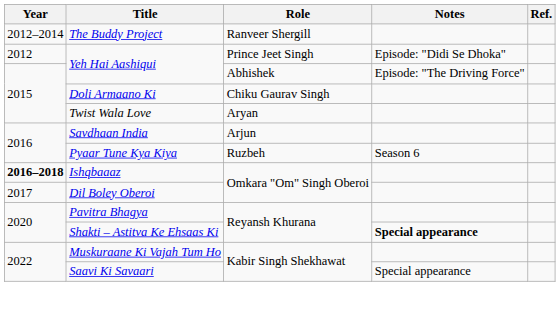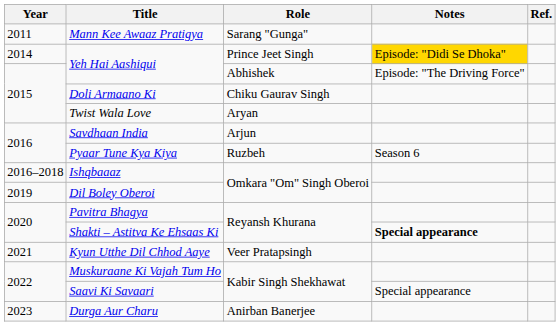+ row: 2011 | Mann Kee Awaaz Pratigya | Sarang "Gunga"
- row: 2012–2014 | The Buddy Project | Ranveer Shergill
Yeh Hai Aashiqui / Prince Jeet Singh | Year: 2012 -> 2014
Yeh Hai Aashiqui / Prince Jeet Singh | Notes: no background -> gold background
Ishqbaaaz | Year: bold -> normal
Dil Boley Oberoi | Year: 2017 -> 2019
+ row: 2021 | Kyun Utthe Dil Chhod Aaye | Veer Pratapsingh
+ row: 2023 | Durga Aur Charu | Anirban Banerjee
